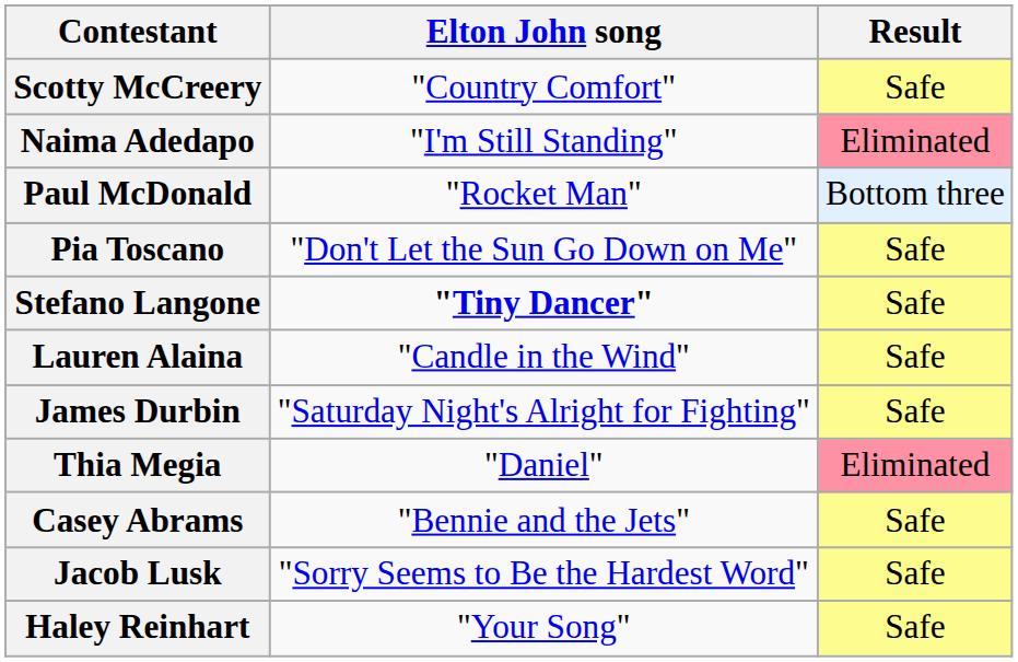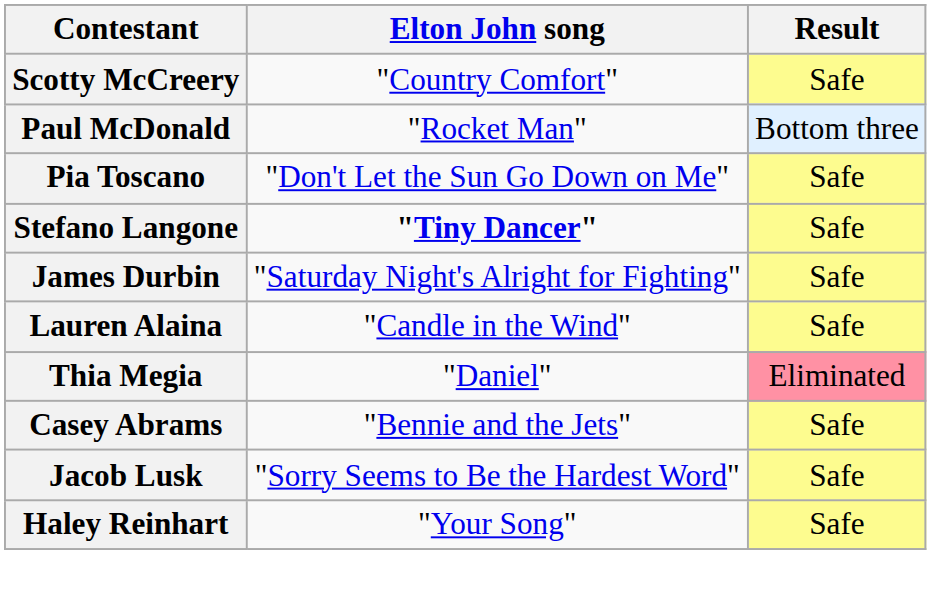- row: Naima Adedapo | "I'm Still Standing" | Eliminated
rows swapped: Lauren Alaina <-> James Durbin
